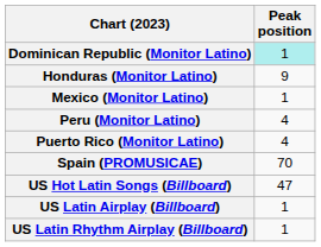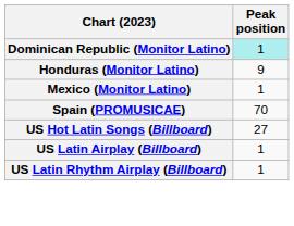- row: Peru (Monitor Latino) | 4
- row: Puerto Rico (Monitor Latino) | 4
US Hot Latin Songs (Billboard) | Peak position: 47 -> 27
